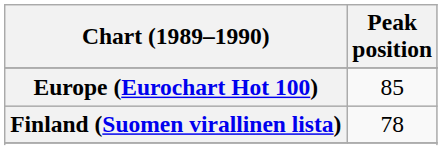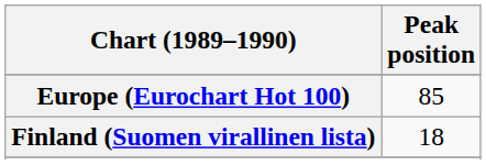Finland (Suomen virallinen lista) | Peak position: 78 -> 18
